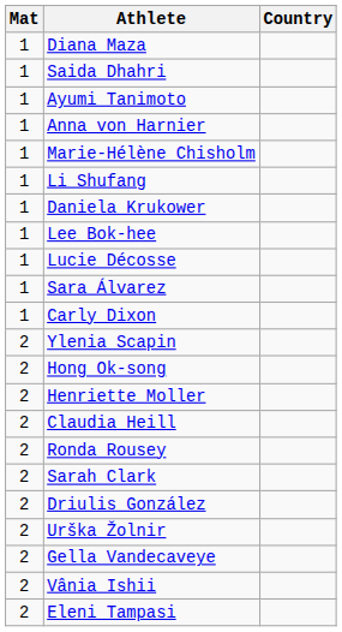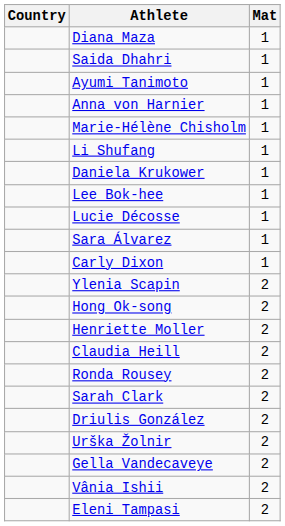columns swapped: Mat <-> Country
